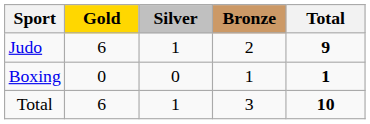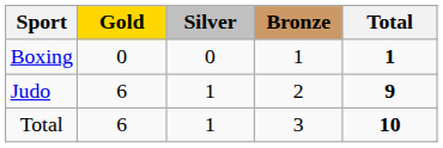rows swapped: Judo <-> Boxing
